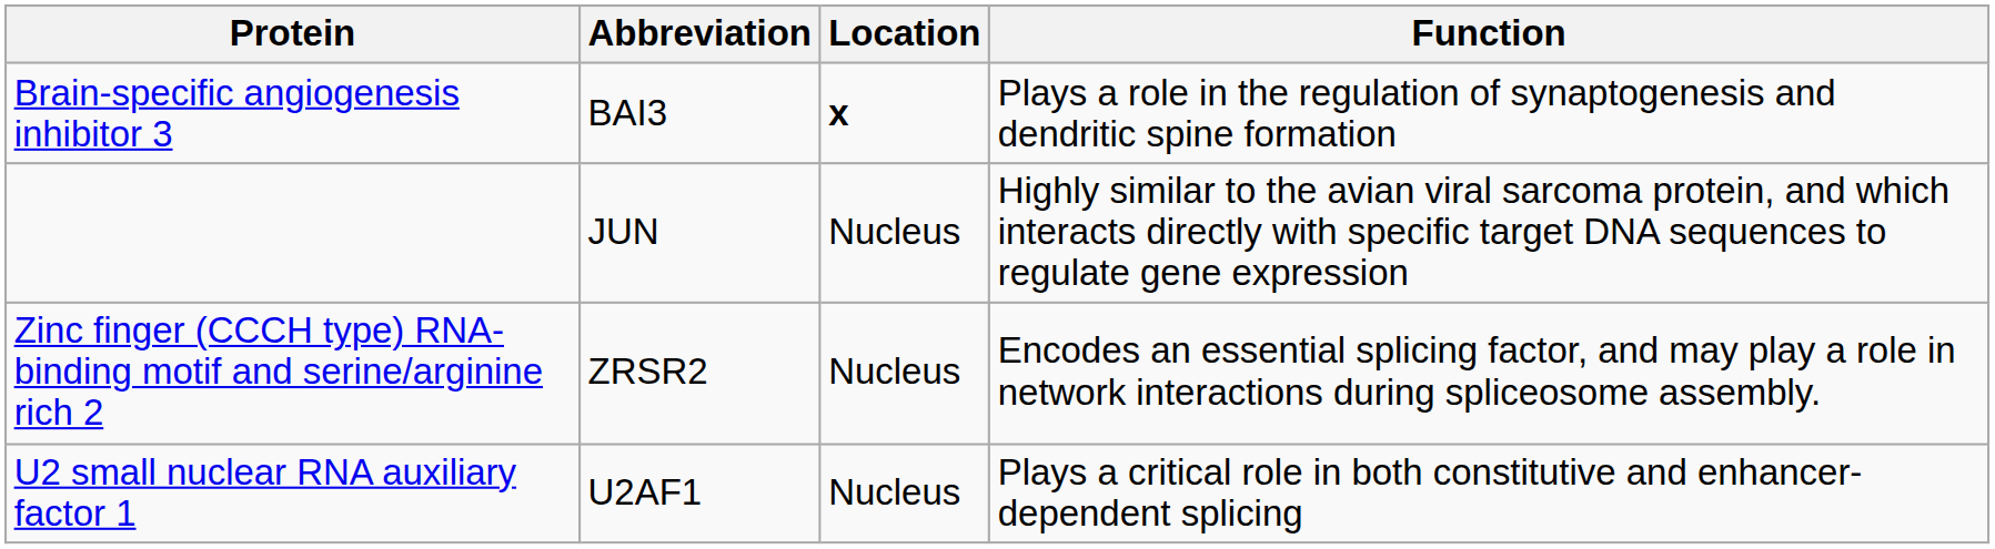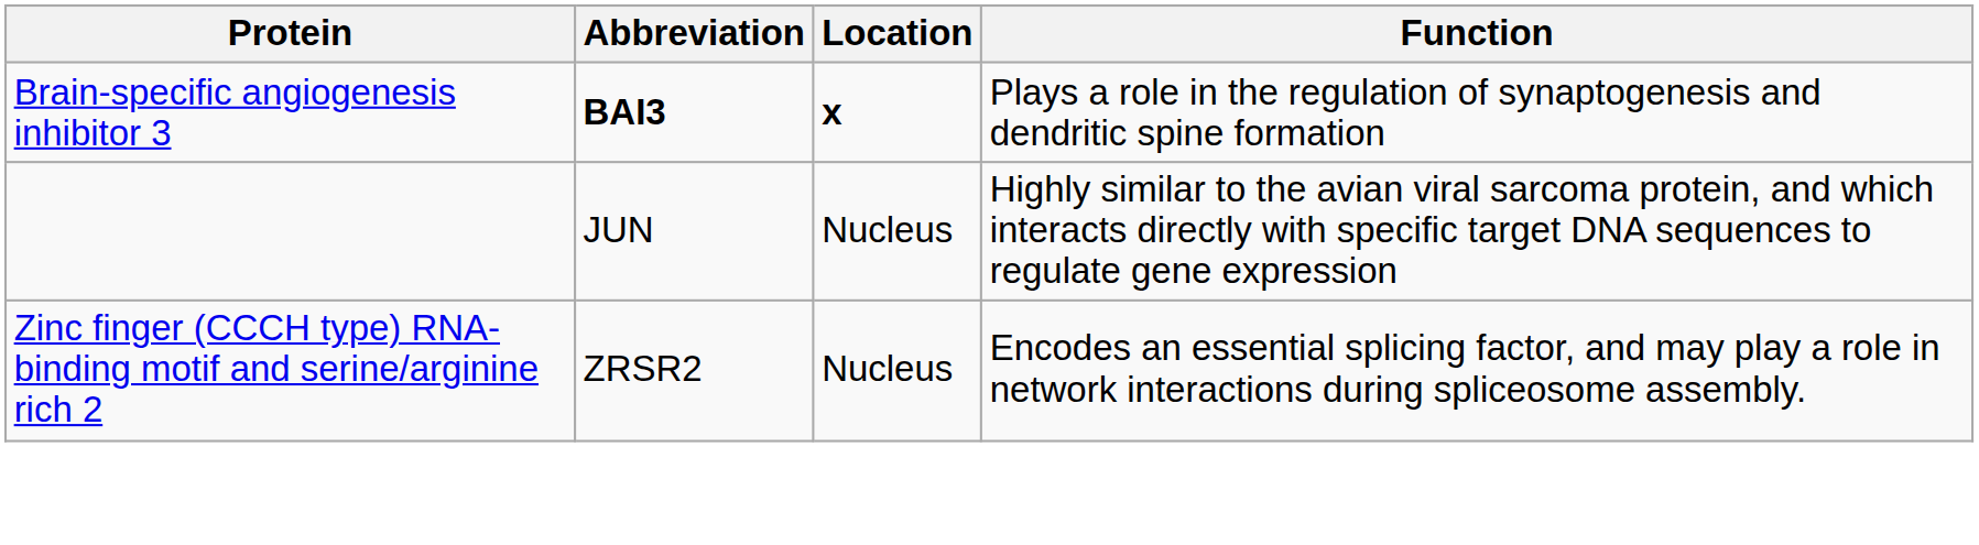Brain-specific angiogenesis inhibitor 3 | Abbreviation: normal -> bold
- row: U2 small nuclear RNA auxiliary factor 1 | U2AF1 | Nucleus | Plays a critical role in both constitutive and enhancer-dependent splicing
